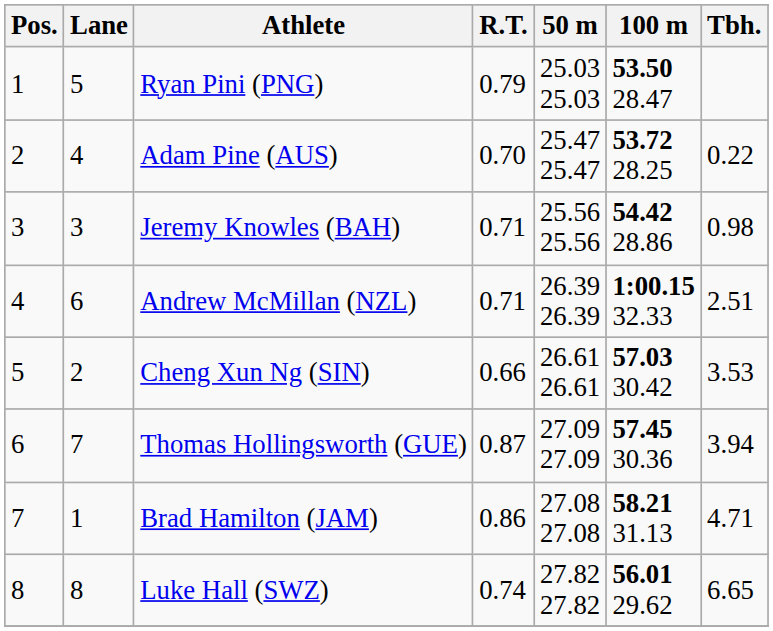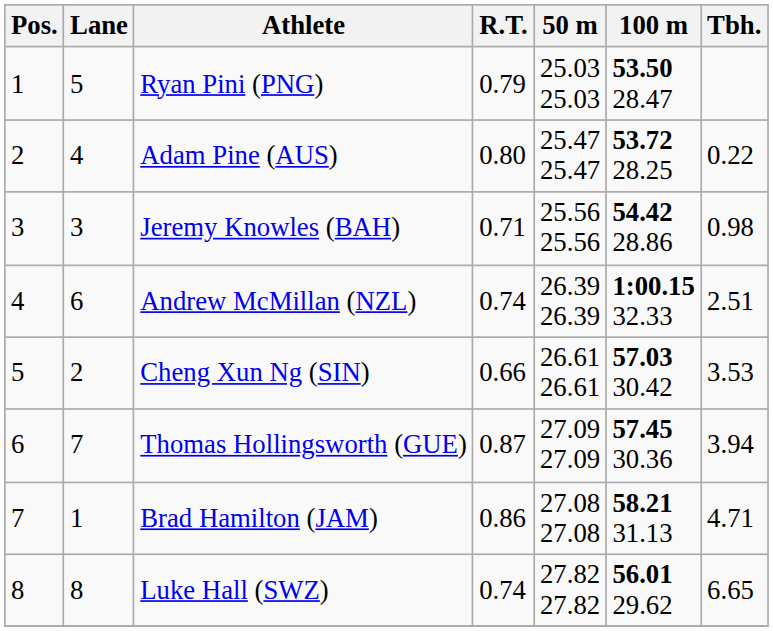Adam Pine (AUS) | R.T.: 0.70 -> 0.80
Andrew McMillan (NZL) | R.T.: 0.71 -> 0.74
